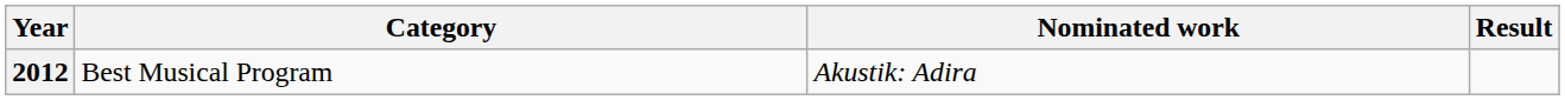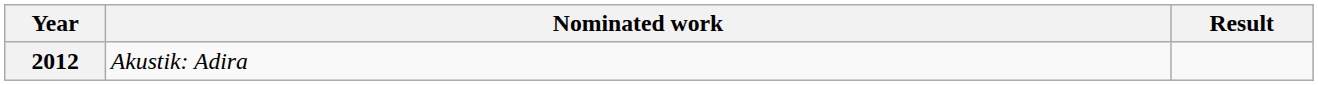- column: Category | Best Musical Program
